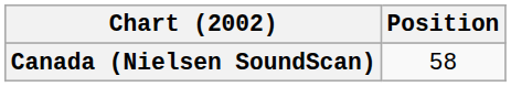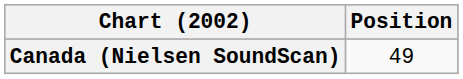Canada (Nielsen SoundScan) | Position: 58 -> 49
